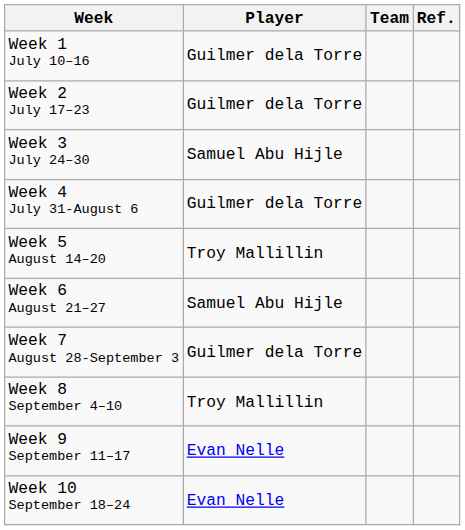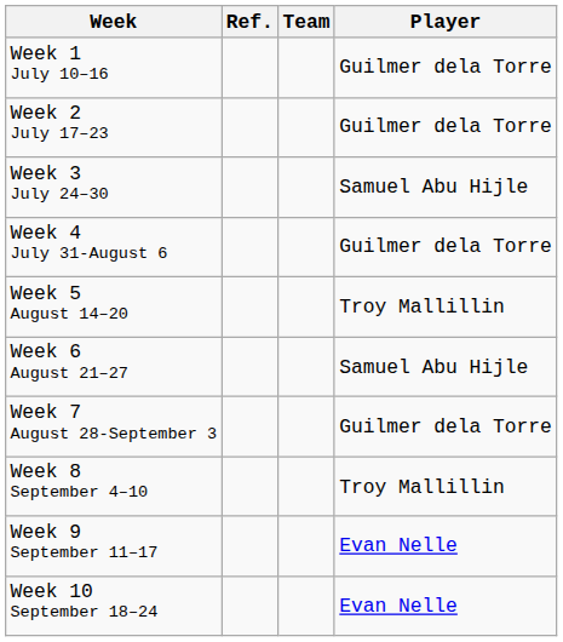columns swapped: Player <-> Ref.
